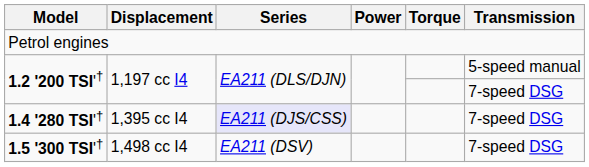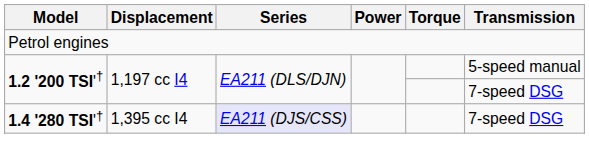- row: 1.5 '300 TSI'† | 1,498 cc I4 | EA211 (DSV) | 7-speed DSG
